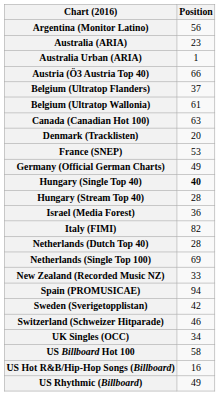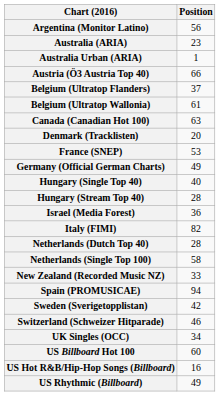Hungary (Single Top 40) | Position: bold -> normal
Netherlands (Single Top 100) | Position: 69 -> 58
US Billboard Hot 100 | Position: 58 -> 60
